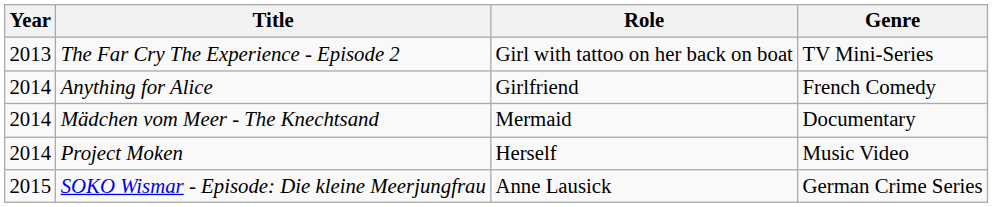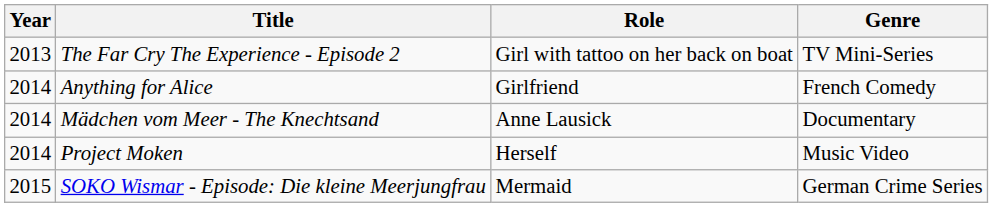Mädchen vom Meer - The Knechtsand | Role: Mermaid -> Anne Lausick
SOKO Wismar - Episode: Die kleine Meerjungfrau | Role: Anne Lausick -> Mermaid
